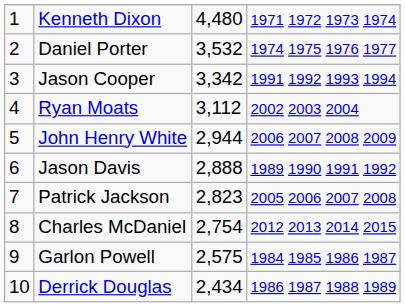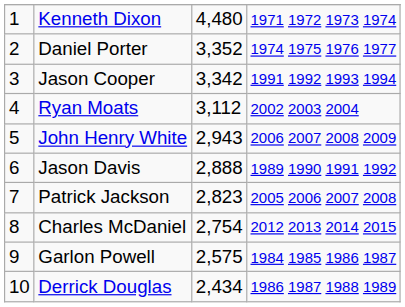Daniel Porter | column 3: 3,532 -> 3,352
John Henry White | column 3: 2,944 -> 2,943
